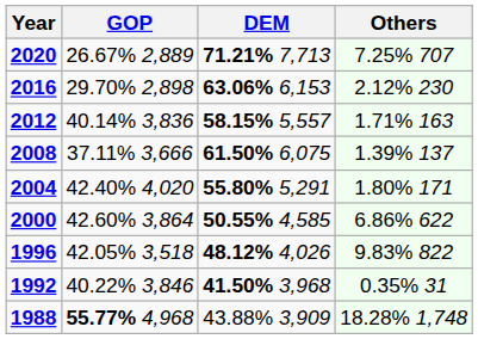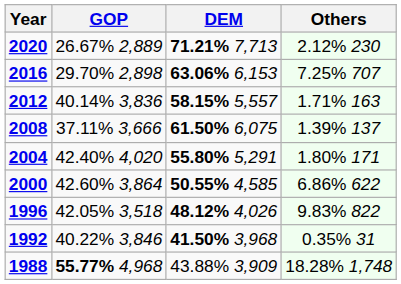2020 | Others: 7.25% 707 -> 2.12% 230
2016 | Others: 2.12% 230 -> 7.25% 707
